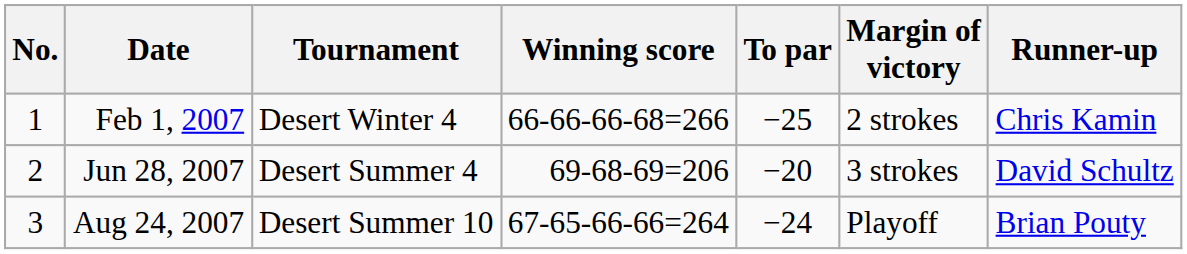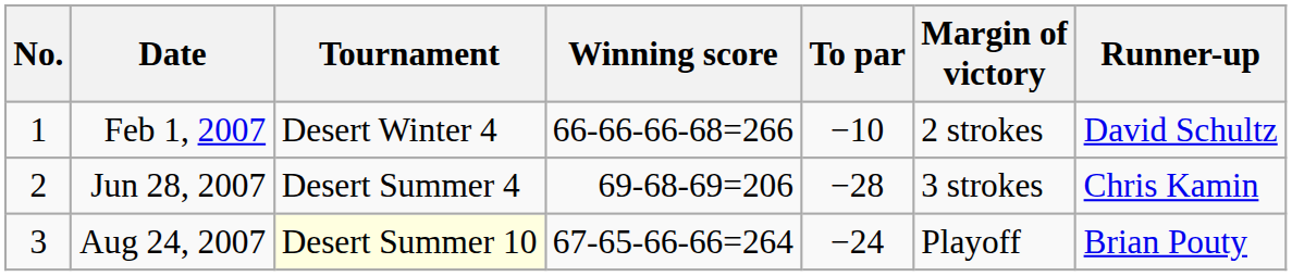Feb 1, 2007 | To par: −25 -> −10
Feb 1, 2007 | Runner-up: Chris Kamin -> David Schultz
Jun 28, 2007 | To par: −20 -> −28
Jun 28, 2007 | Runner-up: David Schultz -> Chris Kamin
Aug 24, 2007 | Tournament: no background -> lightyellow background
